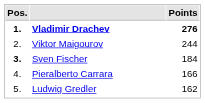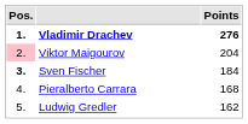Viktor Maigourov | Pos.: no background -> pink background
Viktor Maigourov | Points: 244 -> 204
Pieralberto Carrara | Points: 166 -> 168
